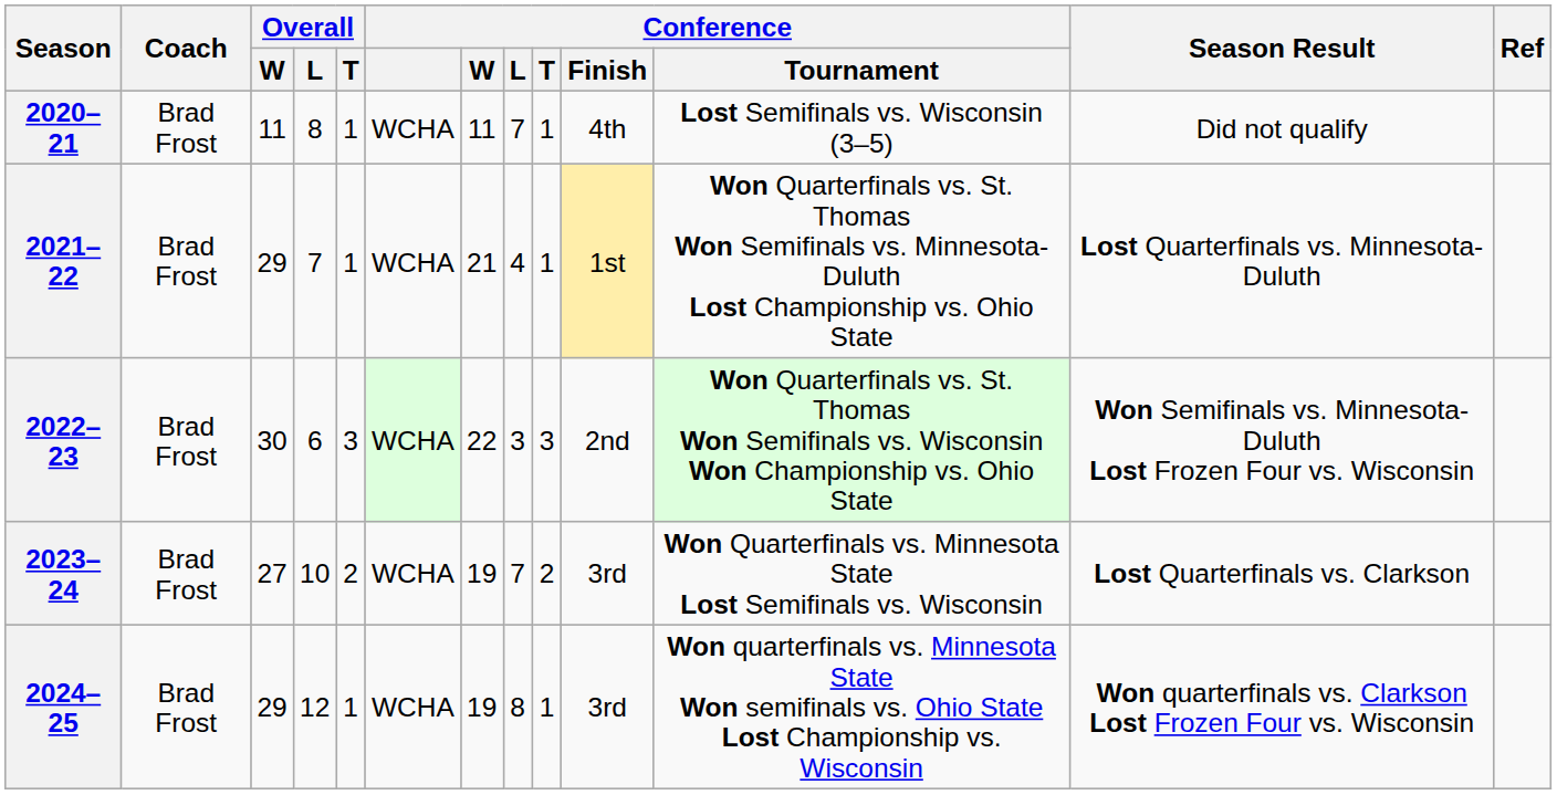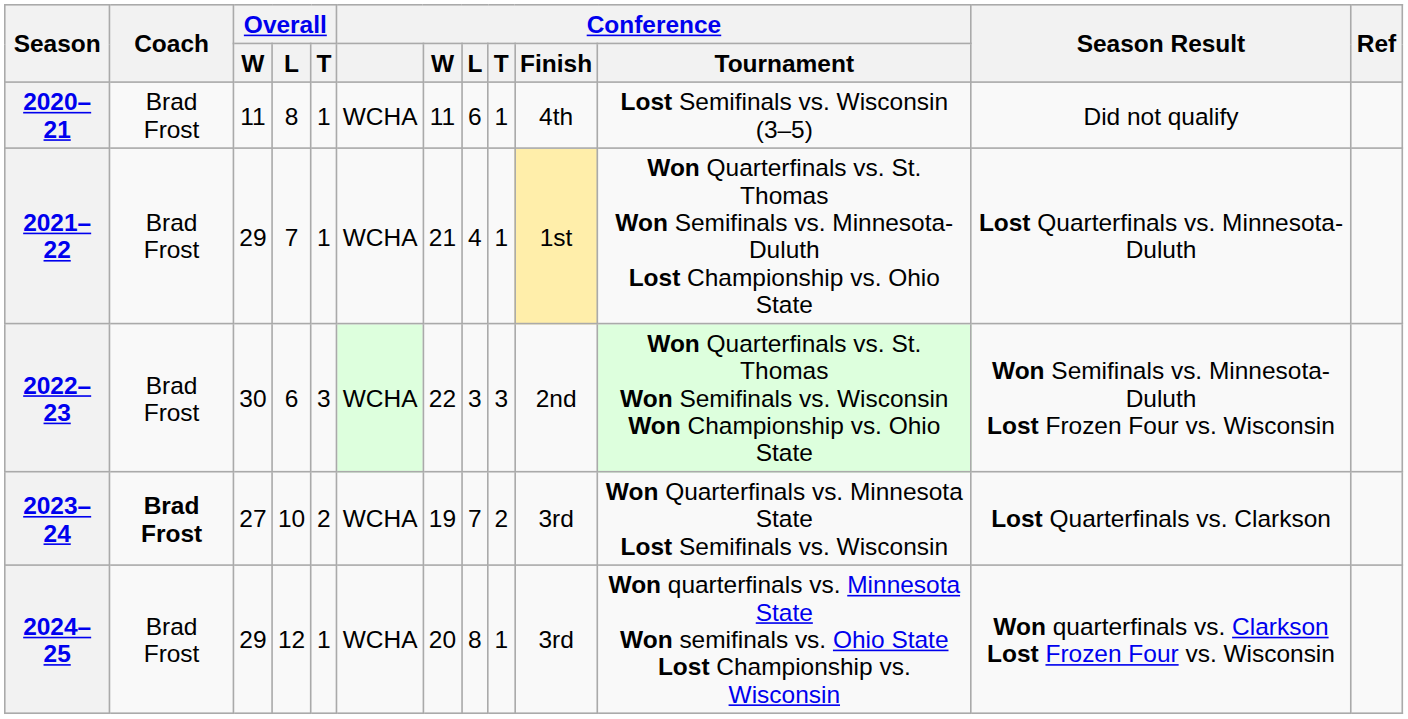2020–21 | Conference / L: 7 -> 6
2023–24 | Coach: normal -> bold
2024–25 | Conference / W: 19 -> 20
